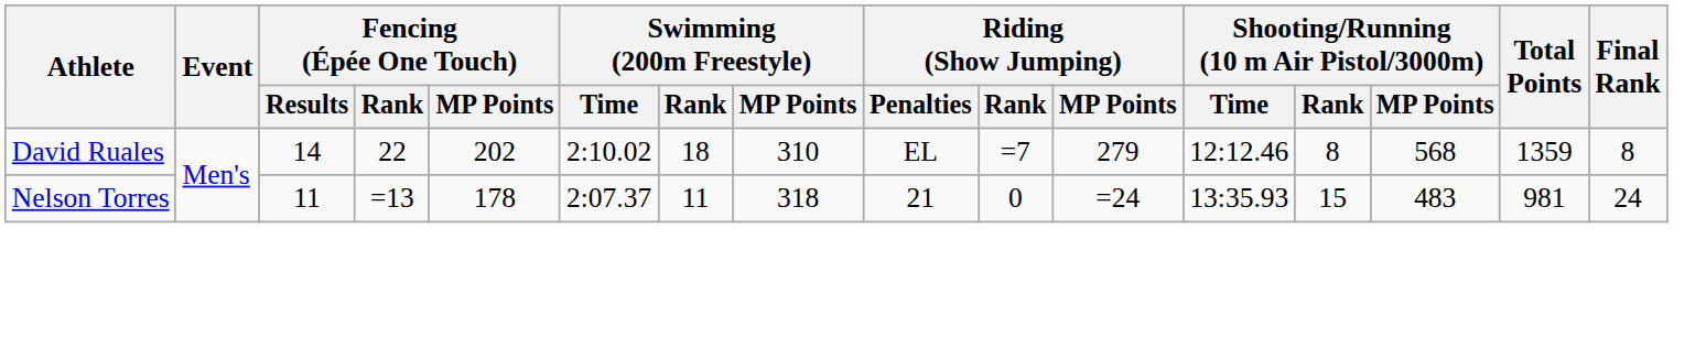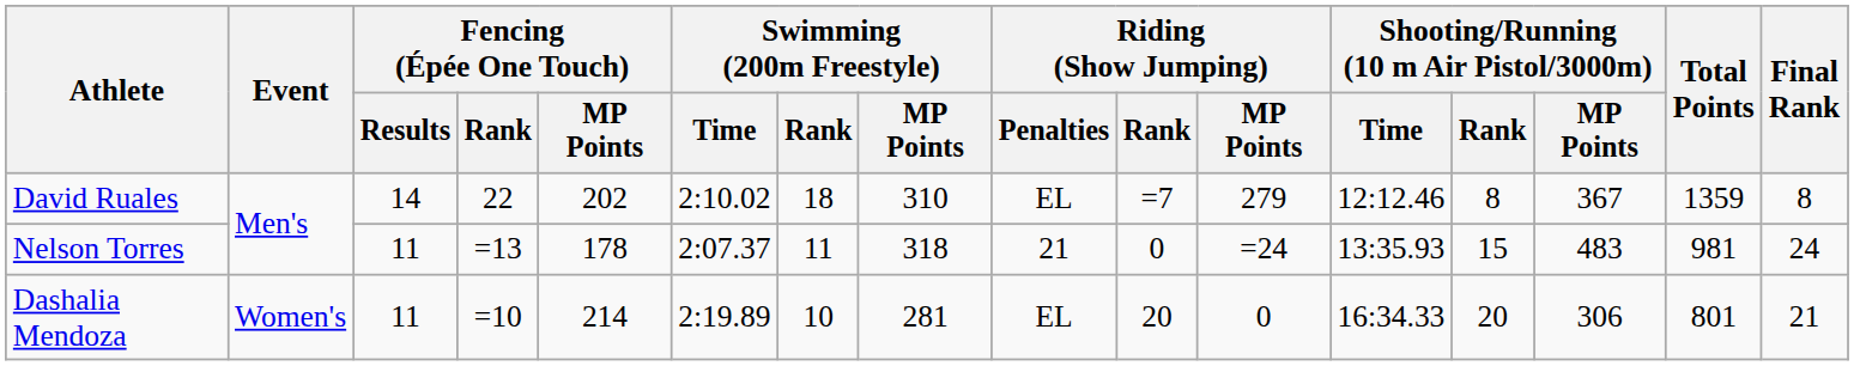David Ruales | Shooting/Running (10 m Air Pistol/3000m) / MP Points: 568 -> 367
+ row: Dashalia Mendoza | Women's | 11 | =10 | 214 | 2:19.89 | 10 | 281 | EL | 20 | 0 | 16:34.33 | 20 | 306 | 801 | 21
